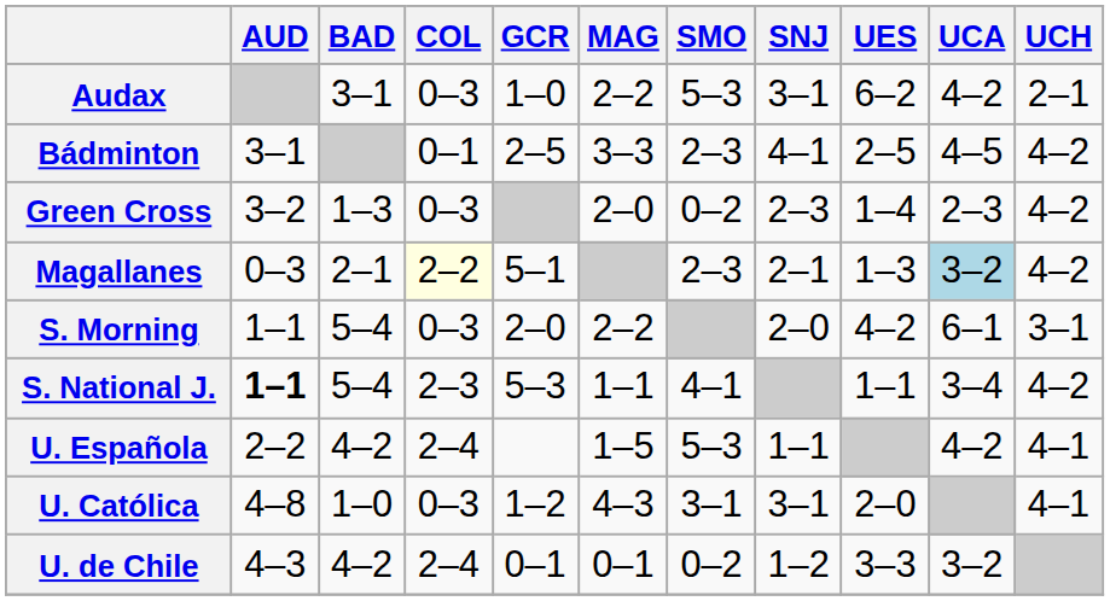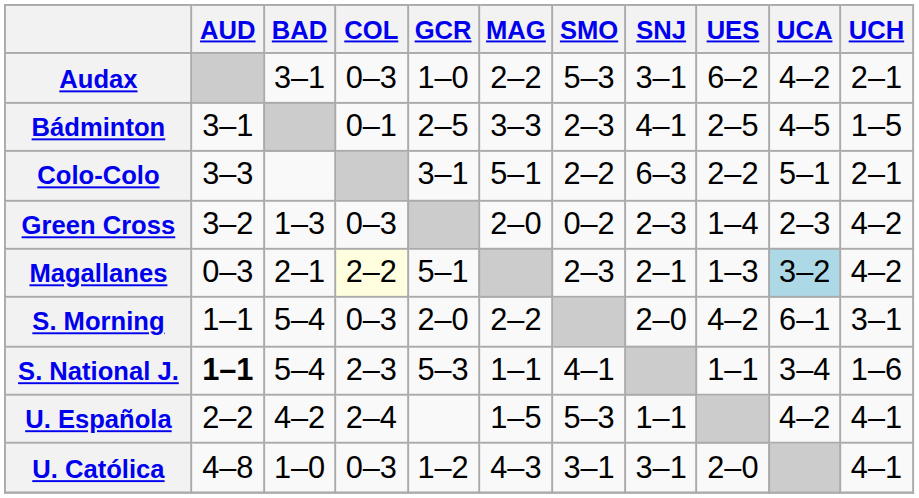Bádminton | UCH: 4–2 -> 1–5
+ row: Colo-Colo | 3–3 | 3–1 | 5–1 | 2–2 | 6–3 | 2–2 | 5–1 | 2–1
S. National J. | UCH: 4–2 -> 1–6
- row: U. de Chile | 4–3 | 4–2 | 2–4 | 0–1 | 0–1 | 0–2 | 1–2 | 3–3 | 3–2
